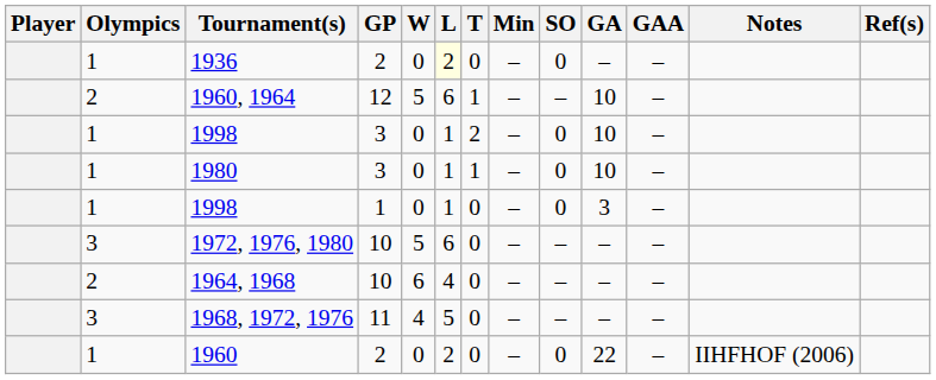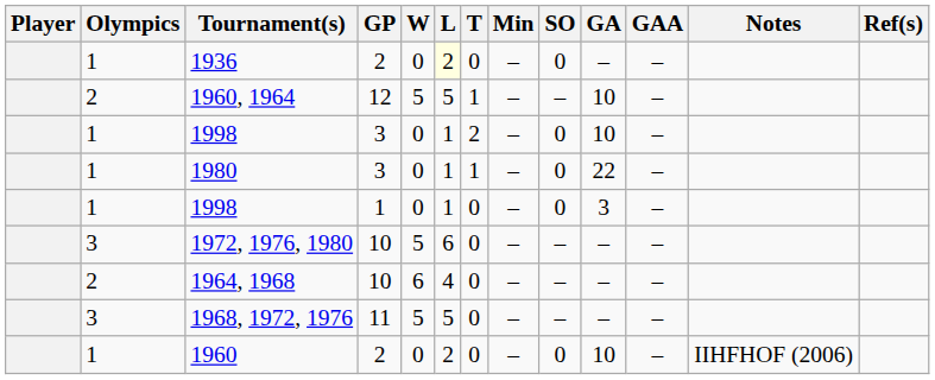1960, 1964 | L: 6 -> 5
1980 | GA: 10 -> 22
1968, 1972, 1976 | W: 4 -> 5
1960 | GA: 22 -> 10
